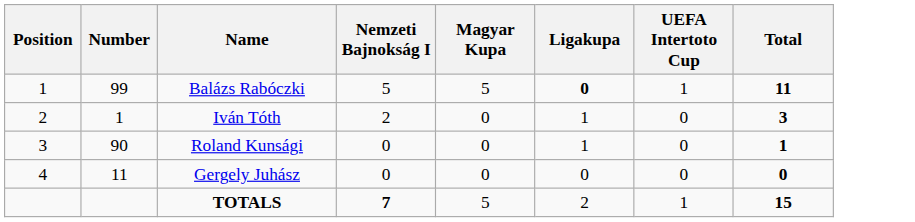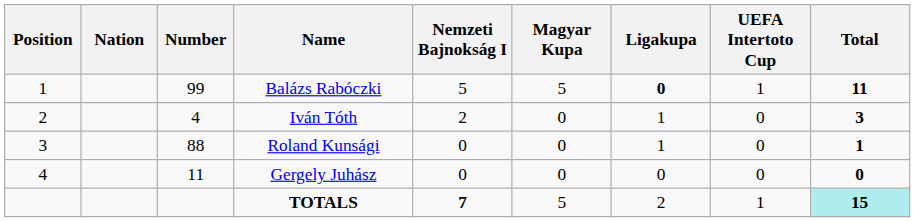+ column: Nation
Iván Tóth | Number: 1 -> 4
Roland Kunsági | Number: 90 -> 88
TOTALS | Total: no background -> paleturquoise background
